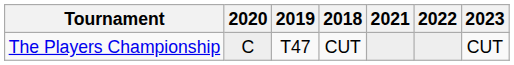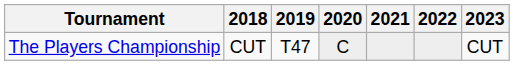columns swapped: 2018 <-> 2020
